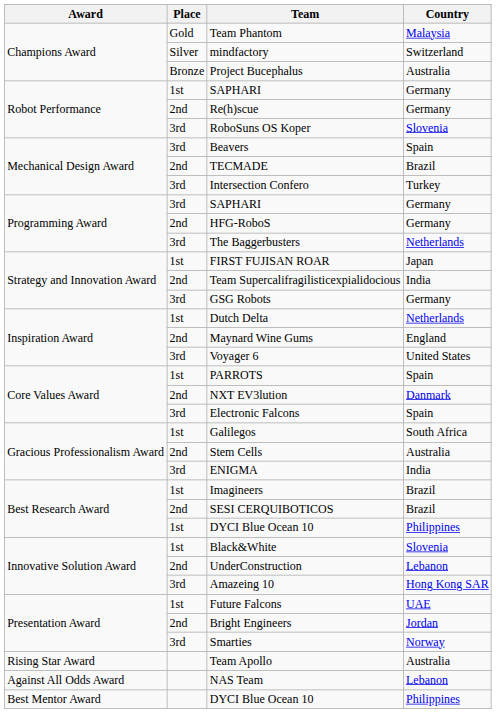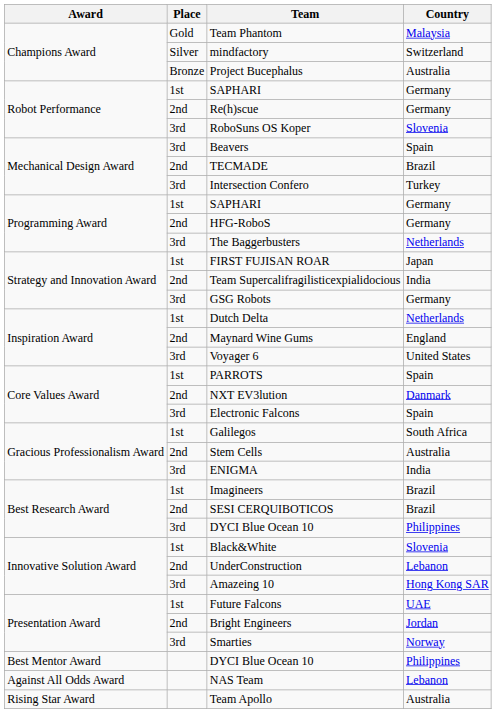Programming Award / SAPHARI | Place: 3rd -> 1st
Best Research Award / DYCI Blue Ocean 10 | Place: 1st -> 3rd
rows swapped: Team Apollo <-> Best Mentor Award / DYCI Blue Ocean 10
